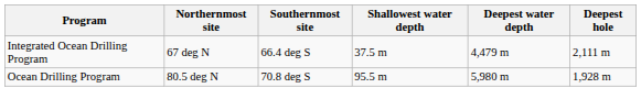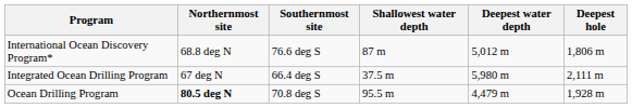+ row: International Ocean Discovery Program* | 68.8 deg N | 76.6 deg S | 87 m | 5,012 m | 1,806 m
Integrated Ocean Drilling Program | Deepest water depth: 4,479 m -> 5,980 m
Ocean Drilling Program | Northernmost site: normal -> bold
Ocean Drilling Program | Deepest water depth: 5,980 m -> 4,479 m
